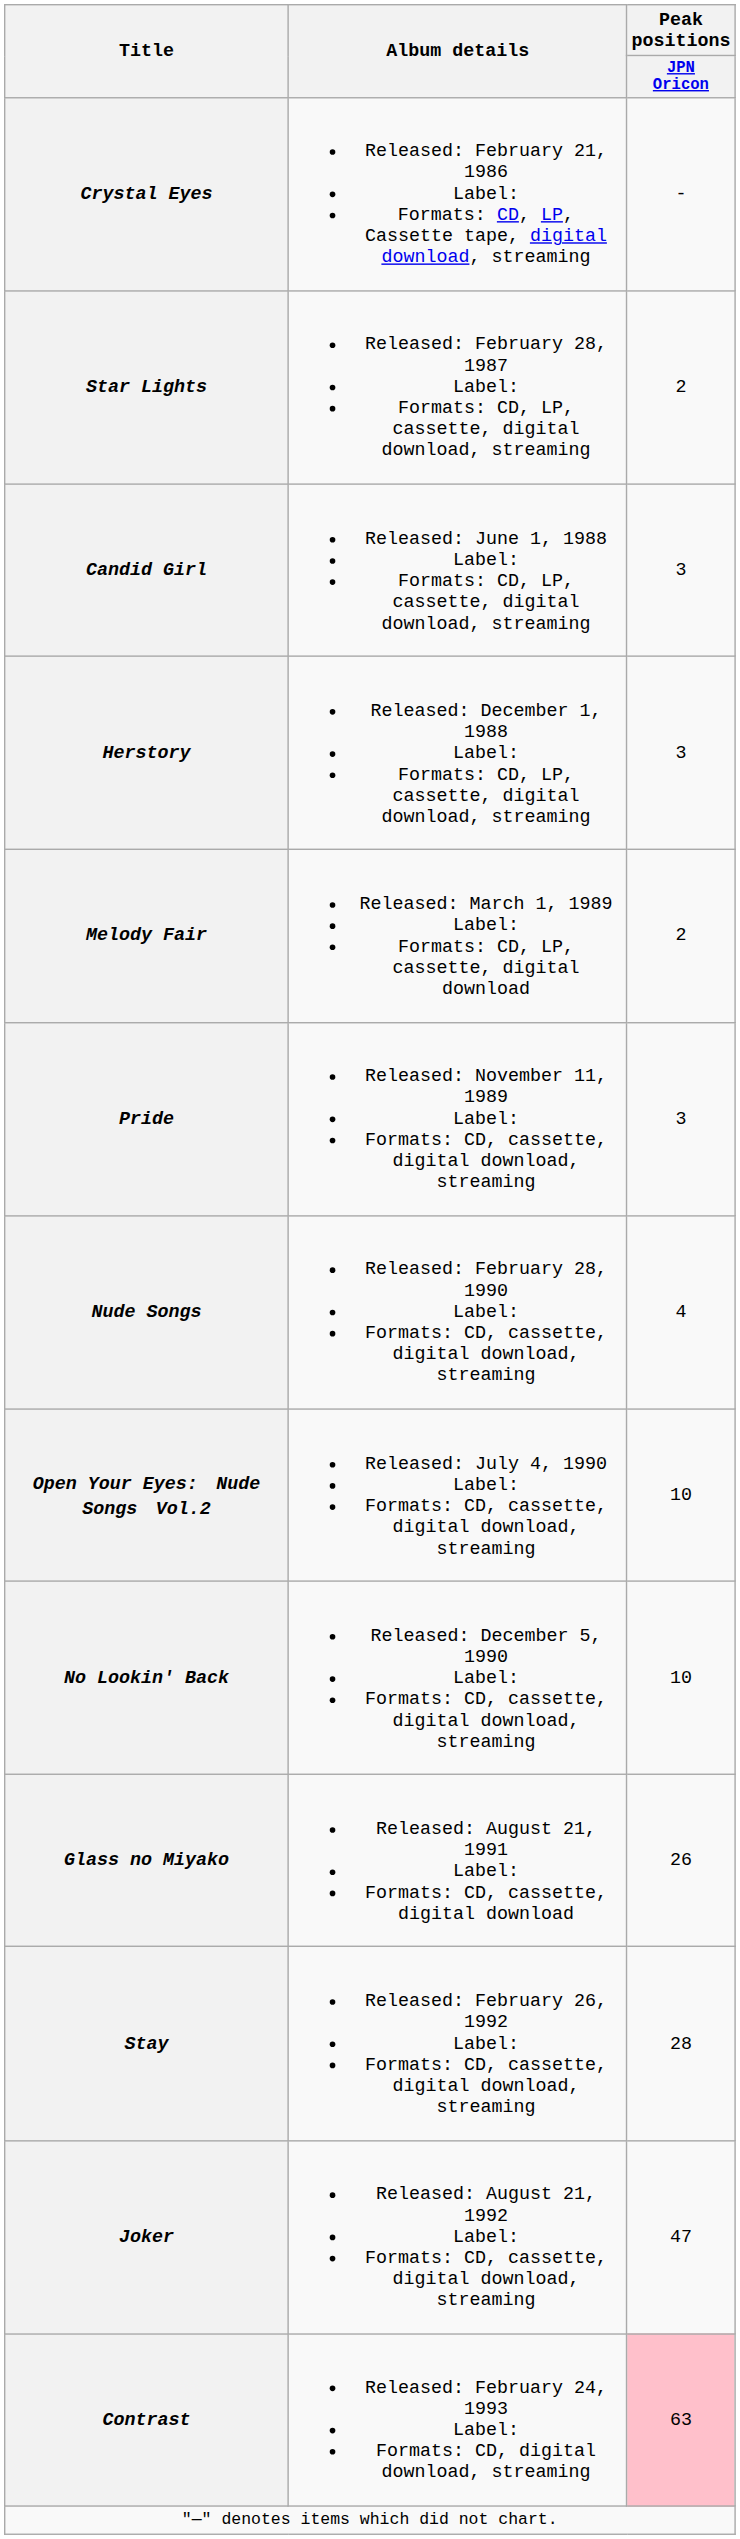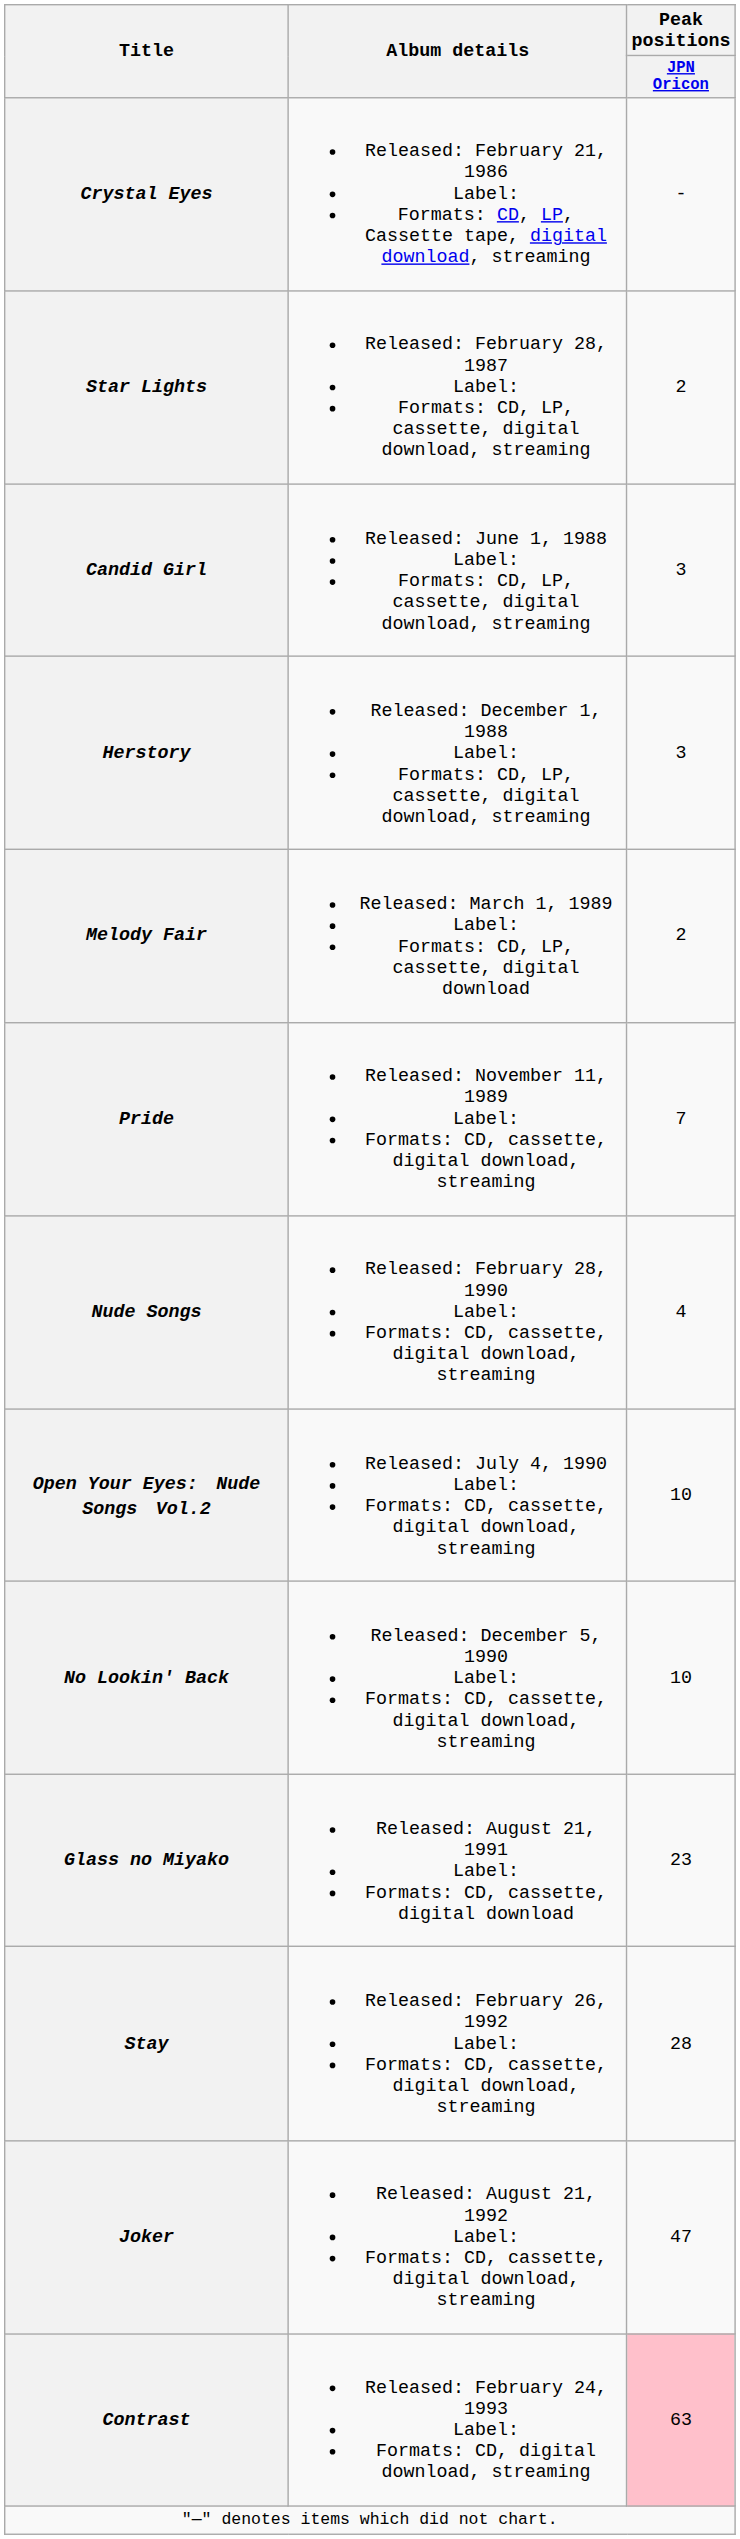Pride | Peak positions / JPN Oricon: 3 -> 7
Glass no Miyako | Peak positions / JPN Oricon: 26 -> 23
